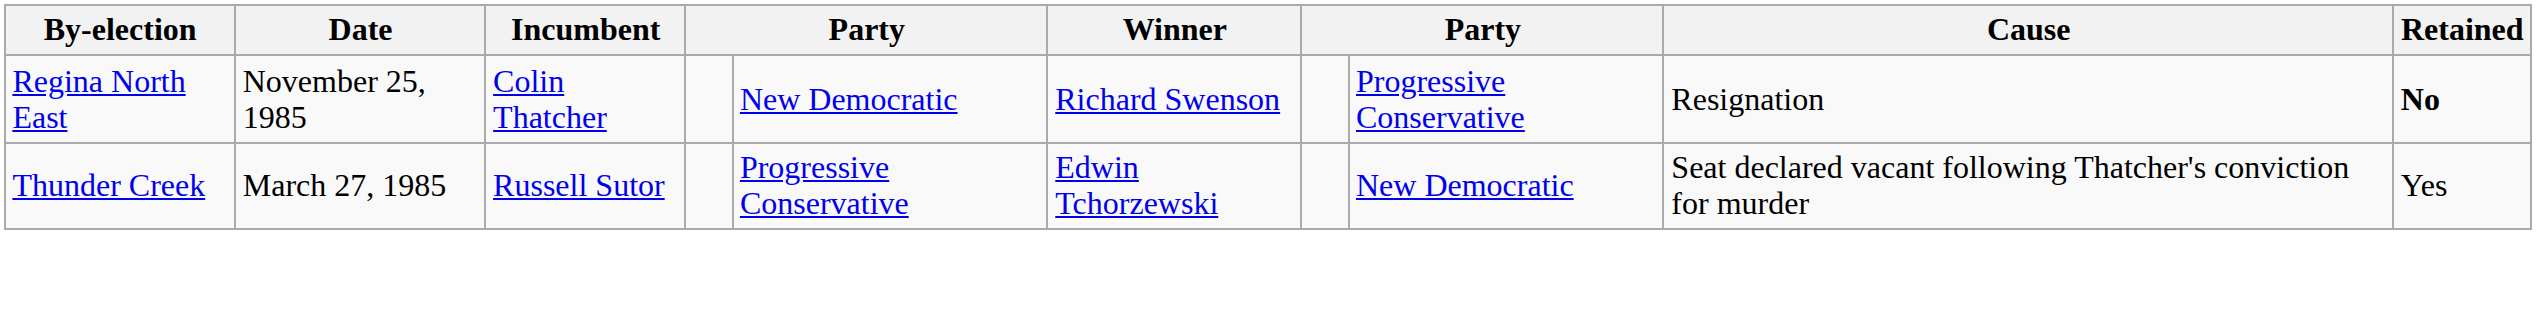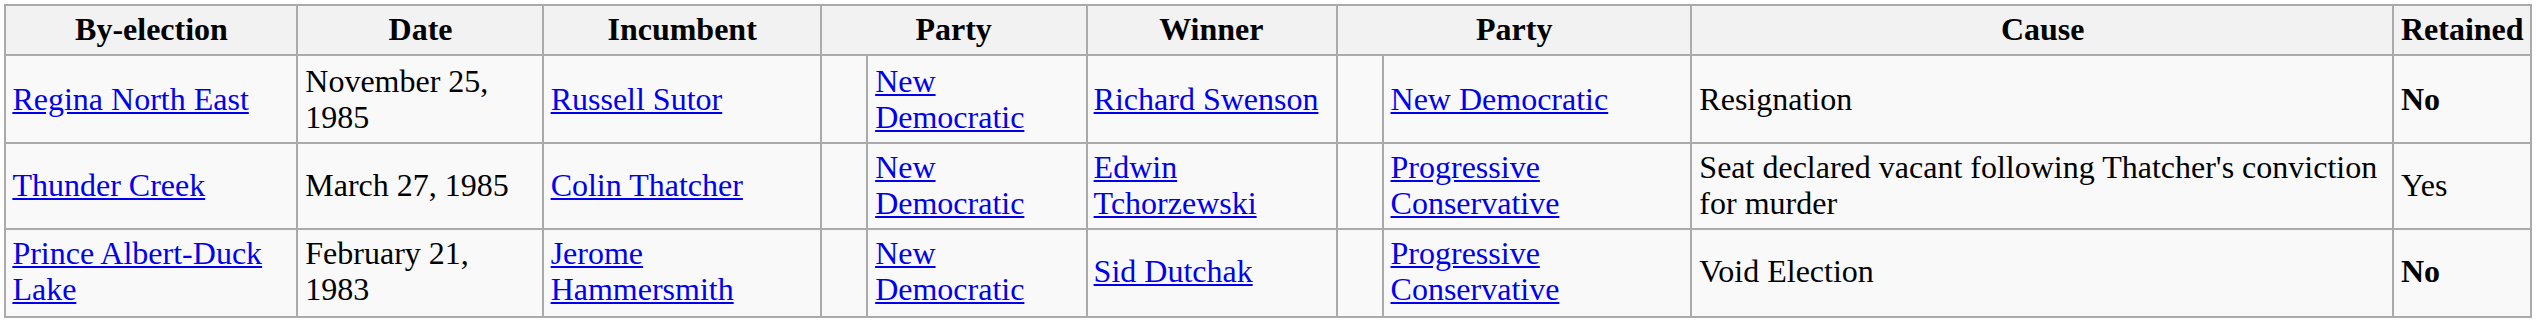Regina North East | Incumbent: Colin Thatcher -> Russell Sutor
Regina North East | column 8: Progressive Conservative -> New Democratic
Thunder Creek | Incumbent: Russell Sutor -> Colin Thatcher
Thunder Creek | column 5: Progressive Conservative -> New Democratic
Thunder Creek | column 8: New Democratic -> Progressive Conservative
+ row: Prince Albert-Duck Lake | February 21, 1983 | Jerome Hammersmith | New Democratic | Sid Dutchak | Progressive Conservative | Void Election | No
